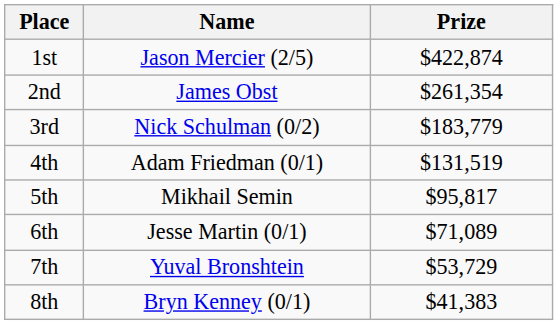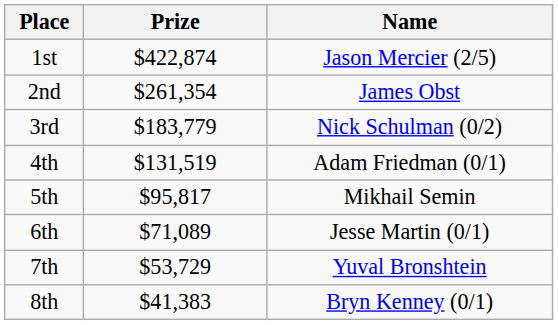columns swapped: Name <-> Prize
